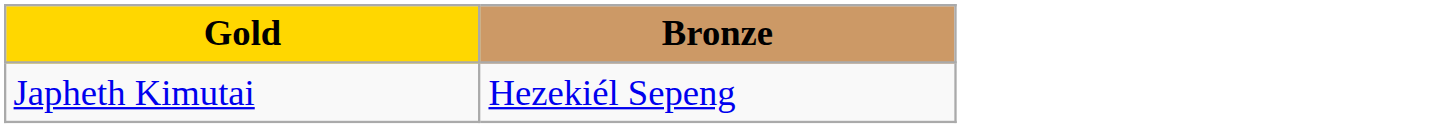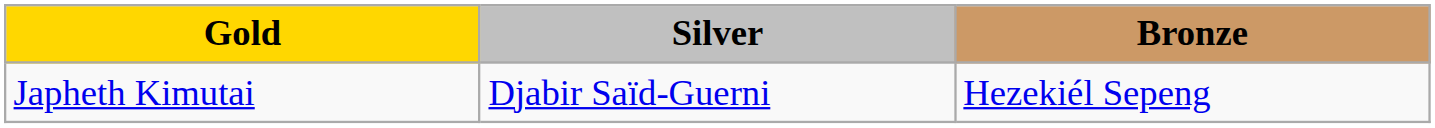+ column: Silver | Djabir Saïd-Guerni
